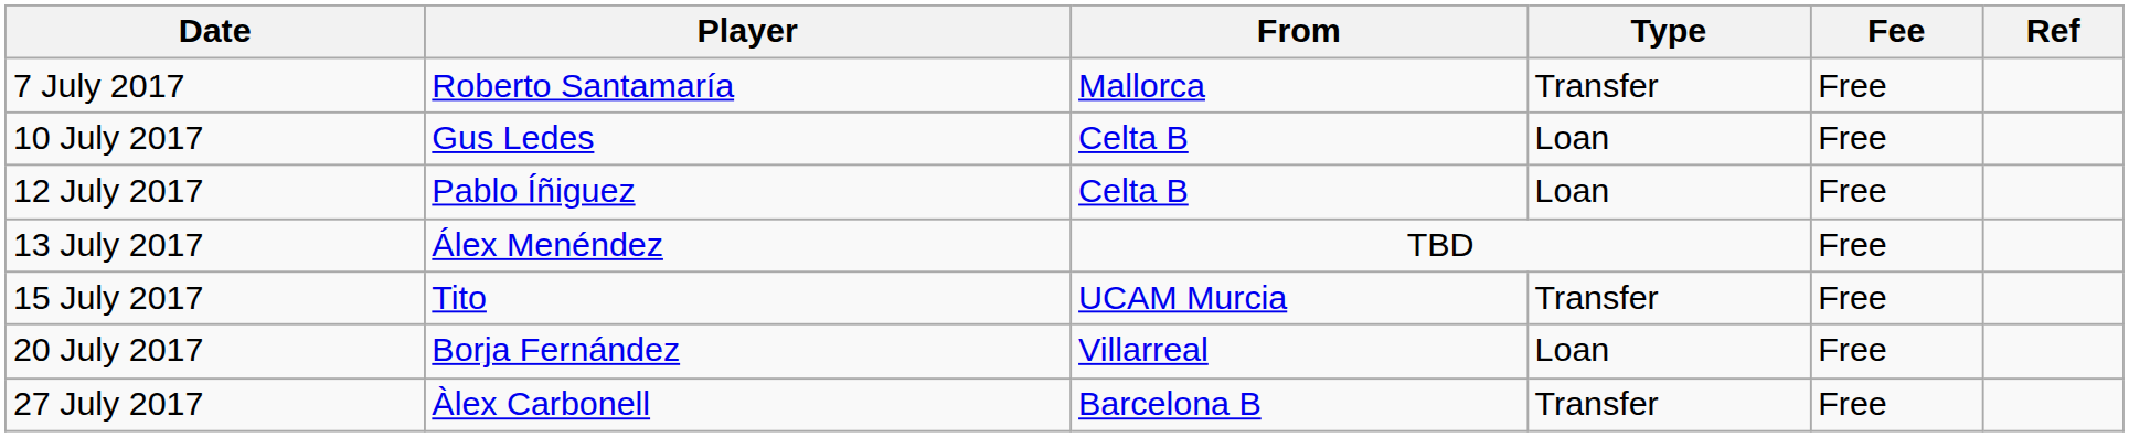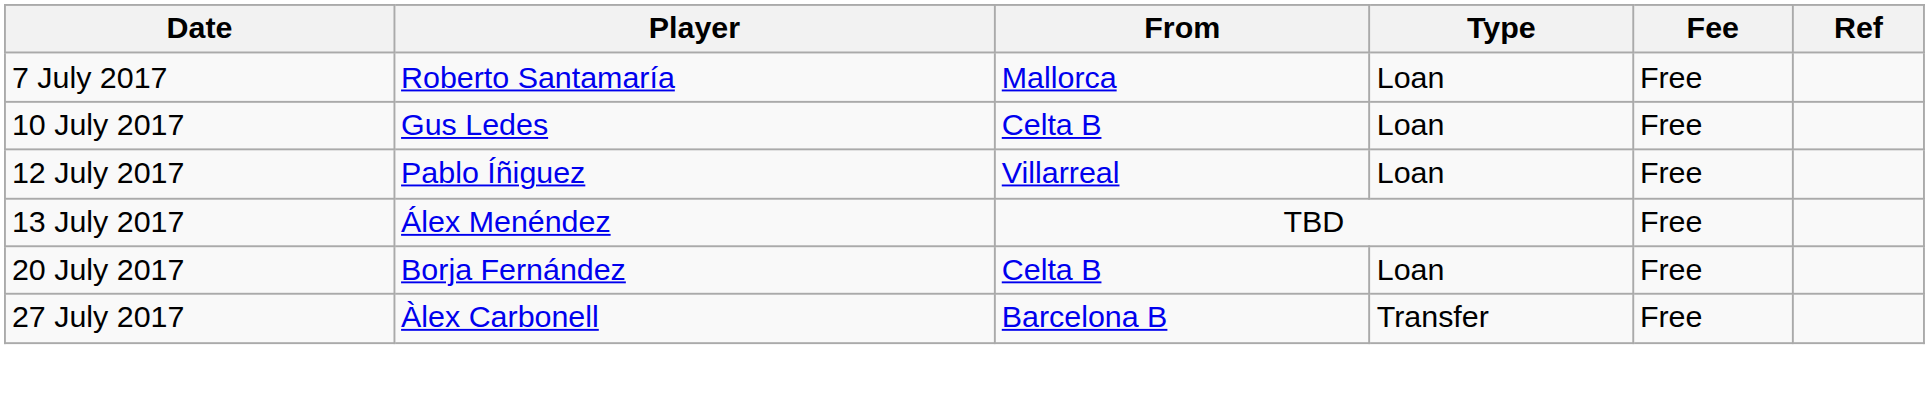7 July 2017 | Type: Transfer -> Loan
12 July 2017 | From: Celta B -> Villarreal
- row: 15 July 2017 | Tito | UCAM Murcia | Transfer | Free
20 July 2017 | From: Villarreal -> Celta B
